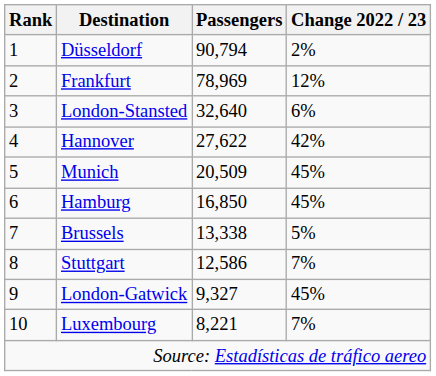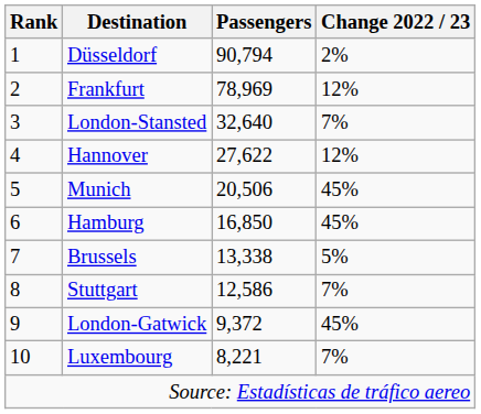London-Stansted | Change 2022 / 23: 6% -> 7%
Hannover | Change 2022 / 23: 42% -> 12%
Munich | Passengers: 20,509 -> 20,506
London-Gatwick | Passengers: 9,327 -> 9,372
